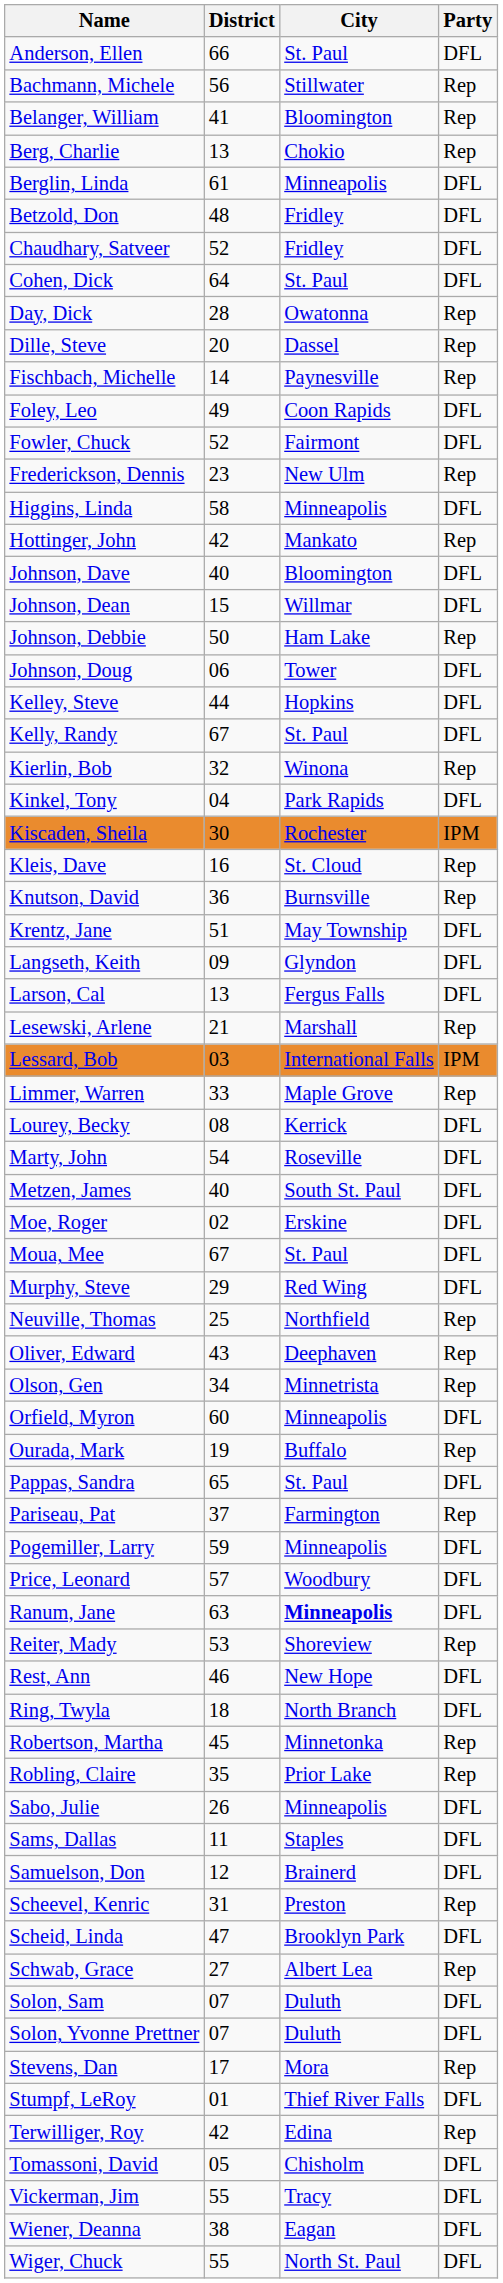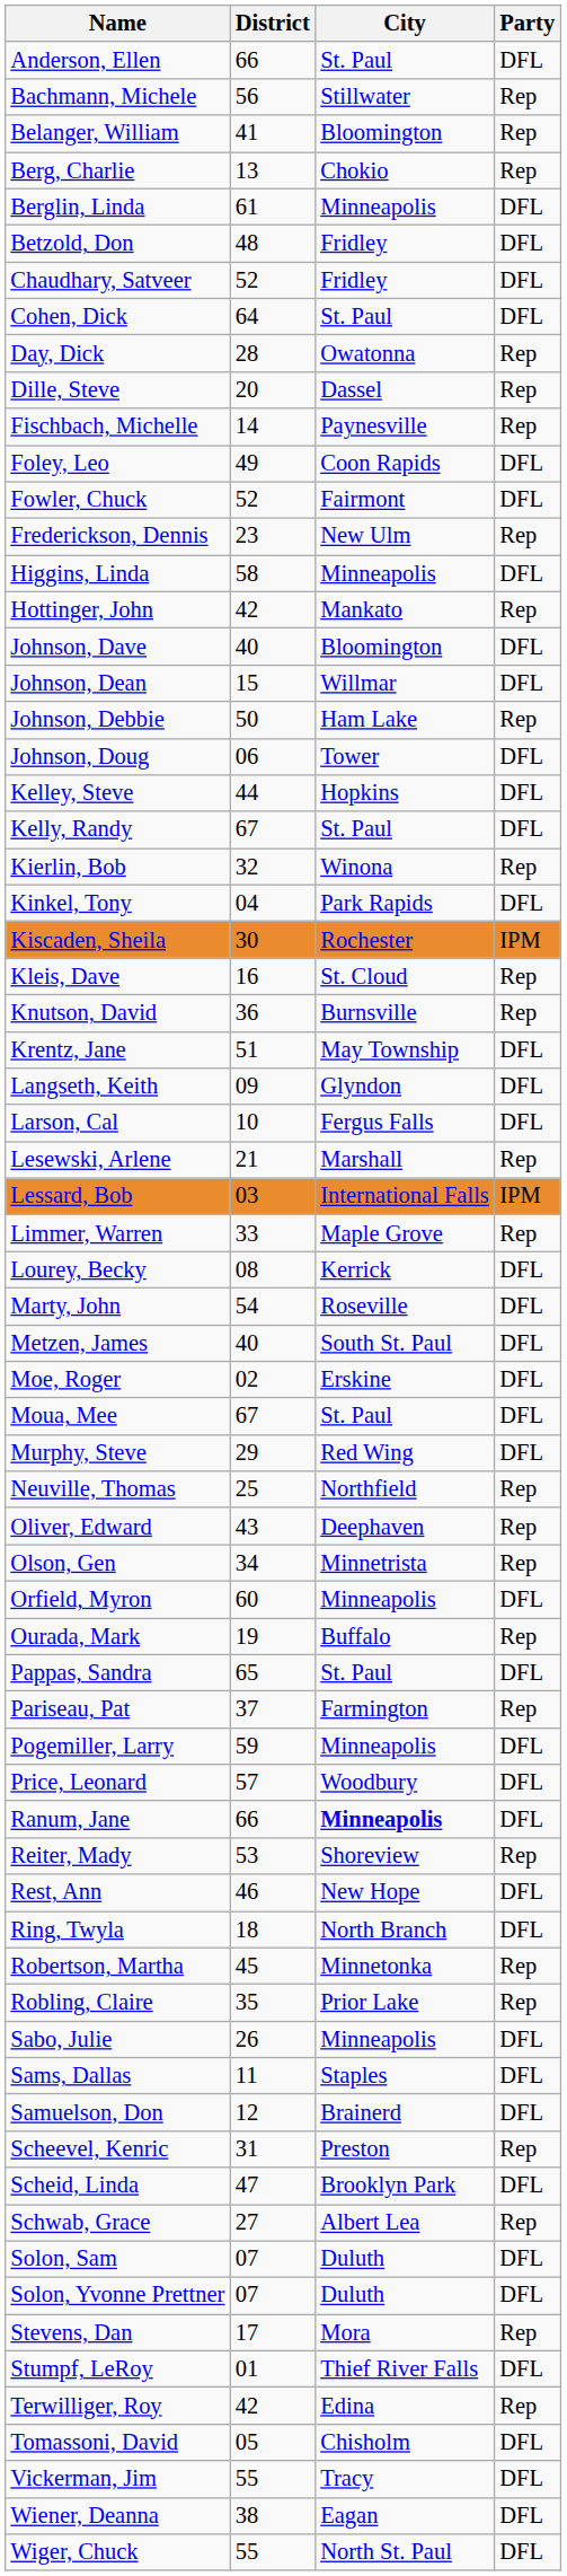Larson, Cal | District: 13 -> 10
Ranum, Jane | District: 63 -> 66
